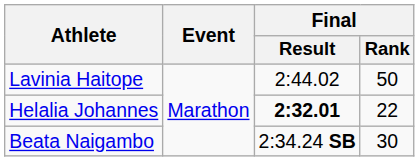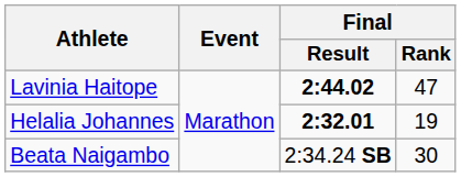Lavinia Haitope | Final / Result: normal -> bold
Lavinia Haitope | Final / Rank: 50 -> 47
Helalia Johannes | Final / Rank: 22 -> 19
